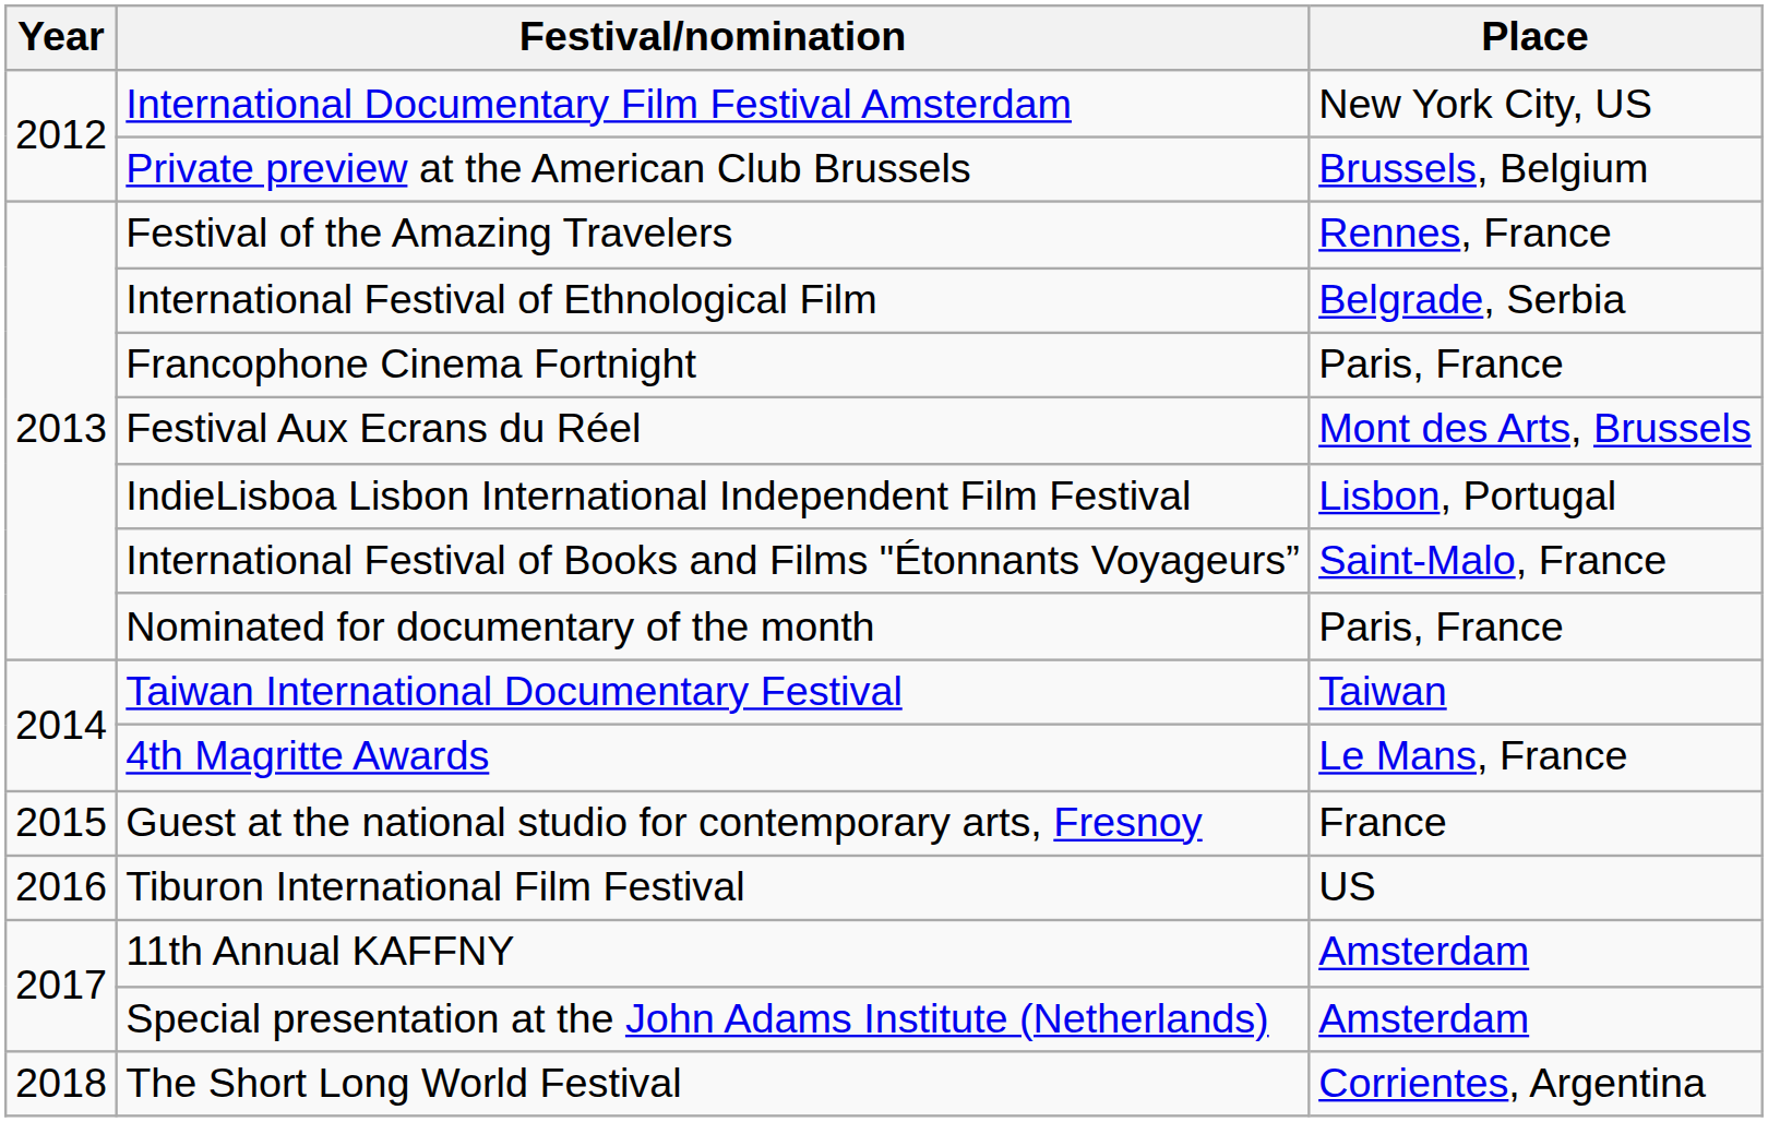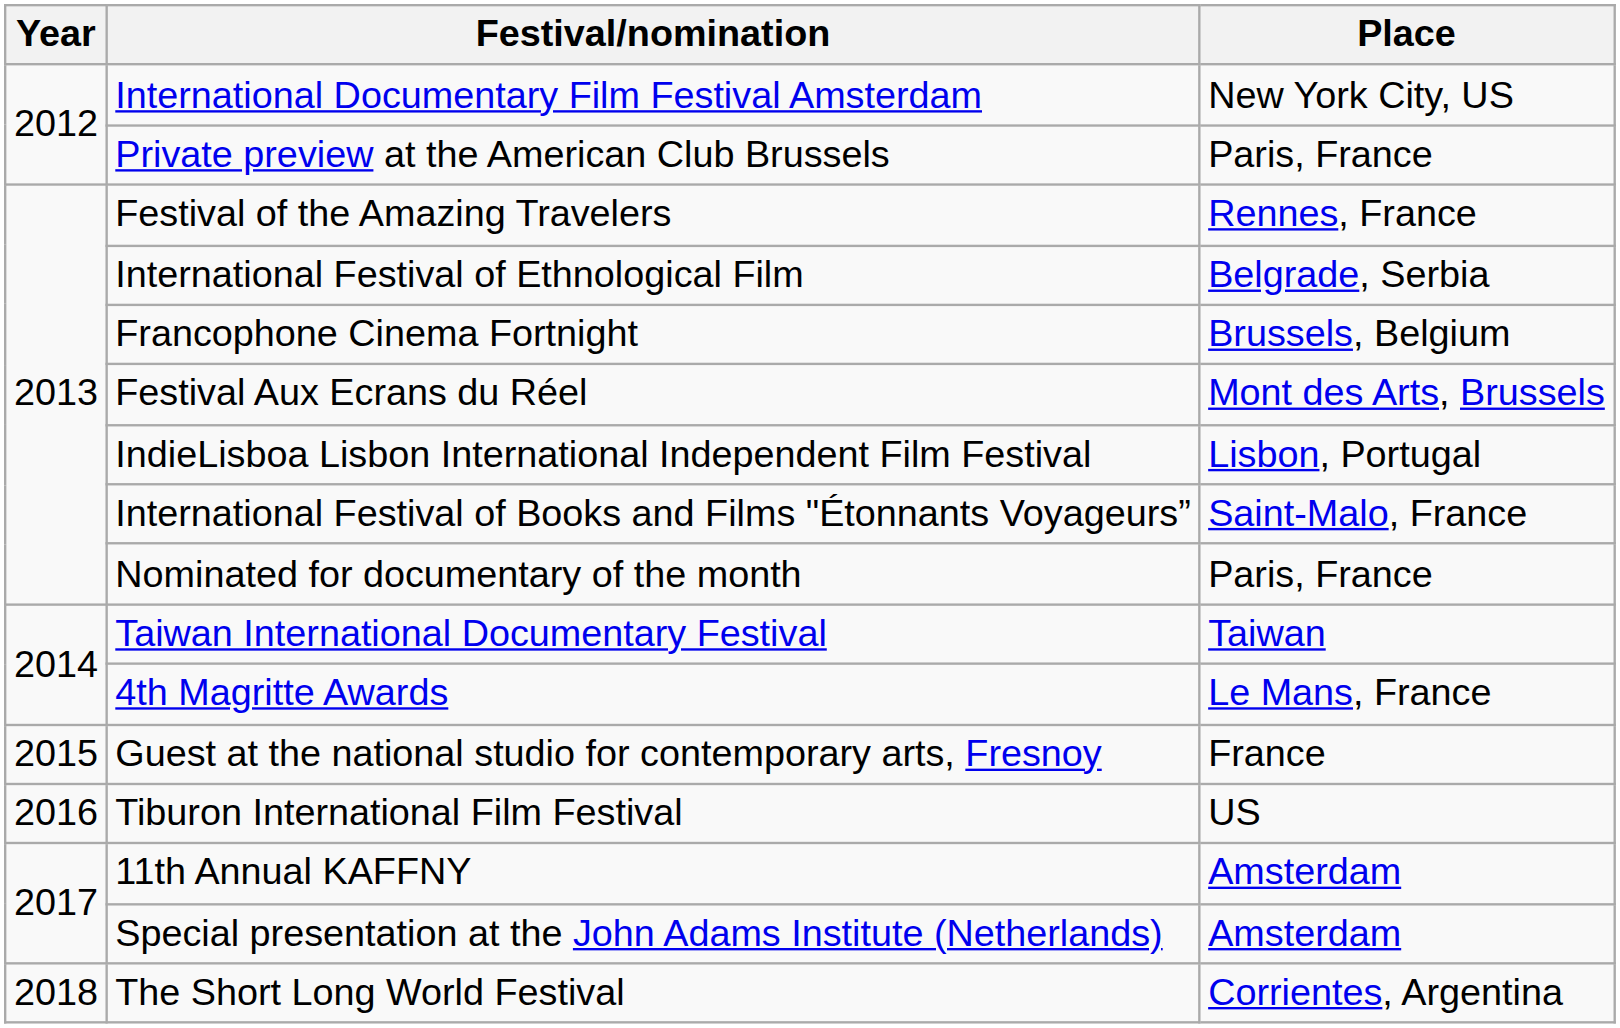Private preview at the American Club Brussels | Place: Brussels, Belgium -> Paris, France
Francophone Cinema Fortnight | Place: Paris, France -> Brussels, Belgium
